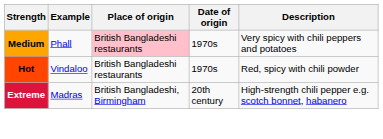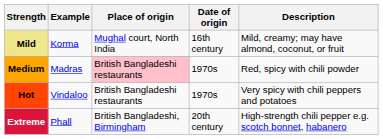+ row: Mild | Korma | Mughal court, North India | 16th century | Mild, creamy; may have almond, coconut, or fruit
Medium | Example: Phall -> Madras
Medium | Description: Very spicy with chili peppers and potatoes -> Red, spicy with chili powder
Hot | Description: Red, spicy with chili powder -> Very spicy with chili peppers and potatoes
Extreme | Example: Madras -> Phall
